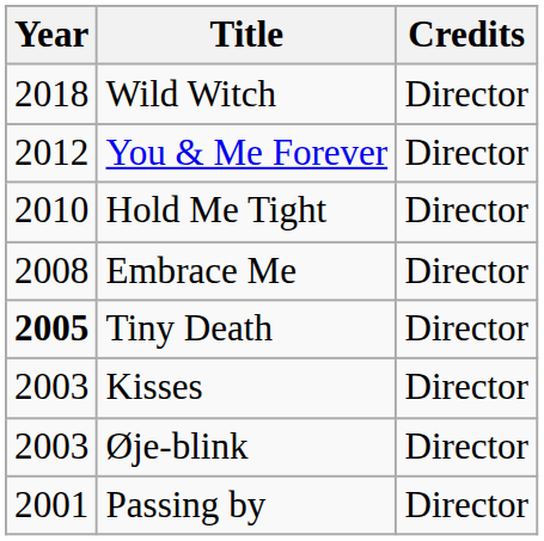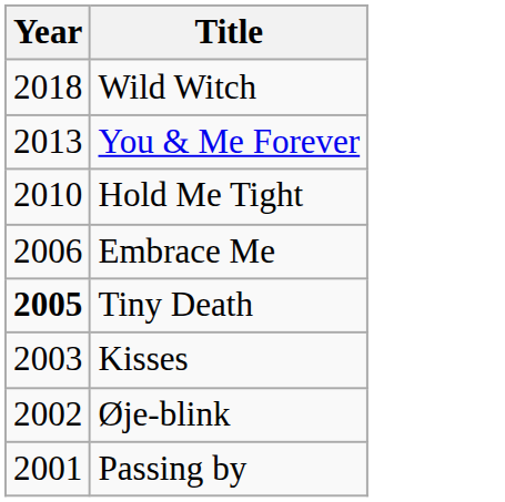- column: Credits | Director | Director | Director | Director | Director | Director | Director | Director
You & Me Forever | Year: 2012 -> 2013
Embrace Me | Year: 2008 -> 2006
Øje-blink | Year: 2003 -> 2002
